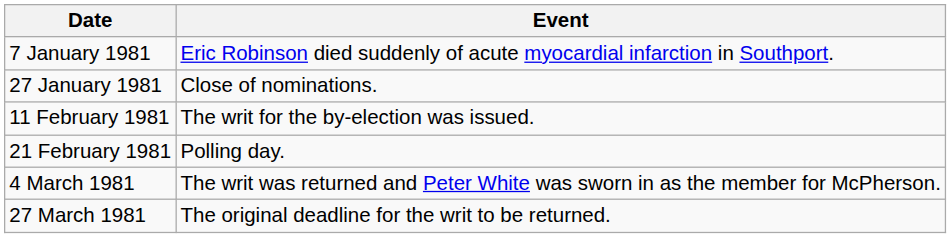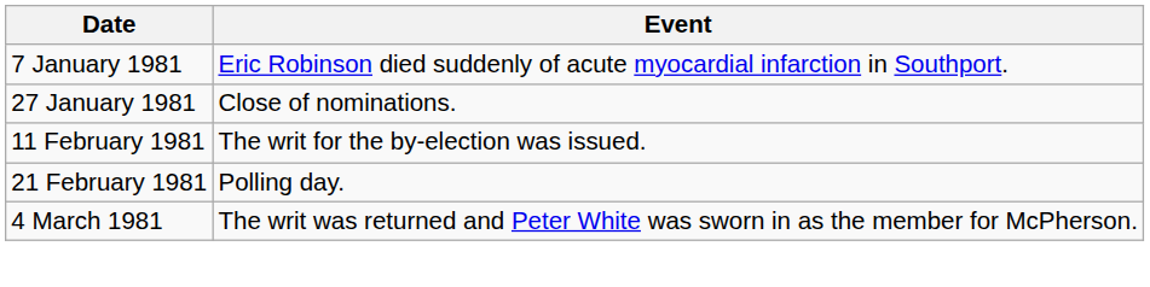- row: 27 March 1981 | The original deadline for the writ to be returned.
